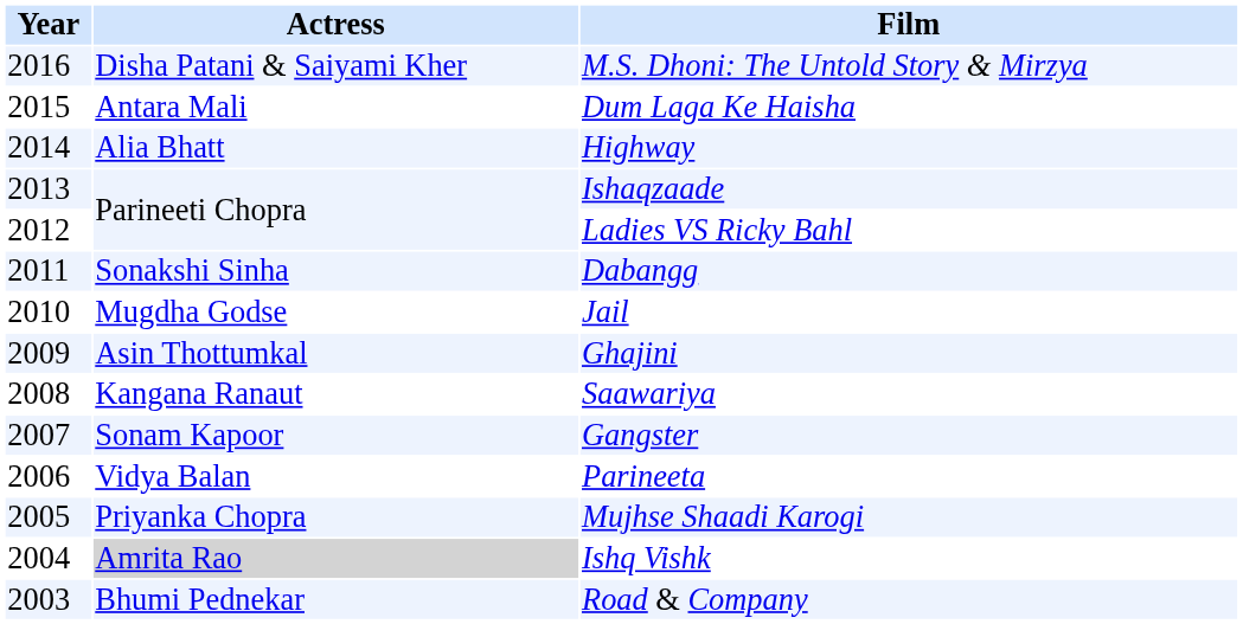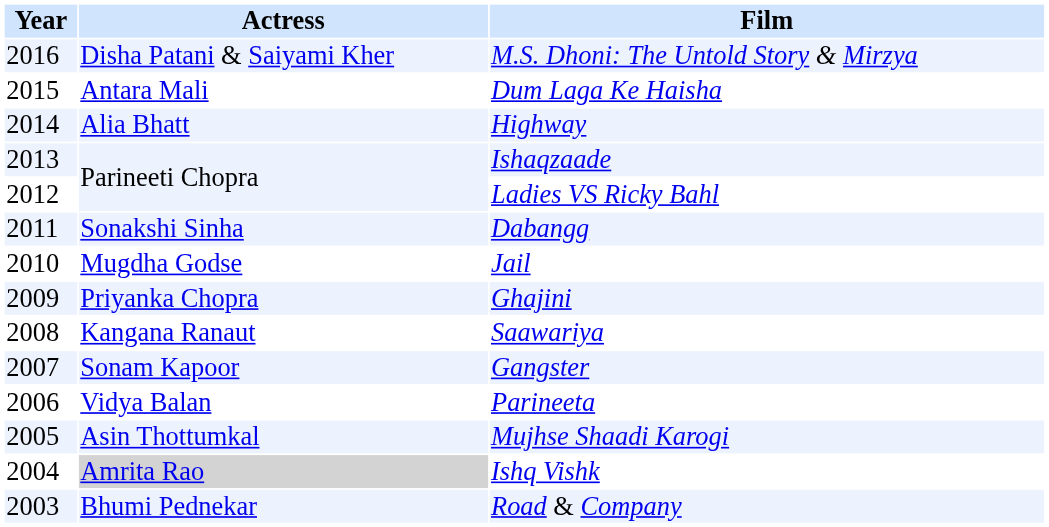Ghajini | Actress: Asin Thottumkal -> Priyanka Chopra
Mujhse Shaadi Karogi | Actress: Priyanka Chopra -> Asin Thottumkal
